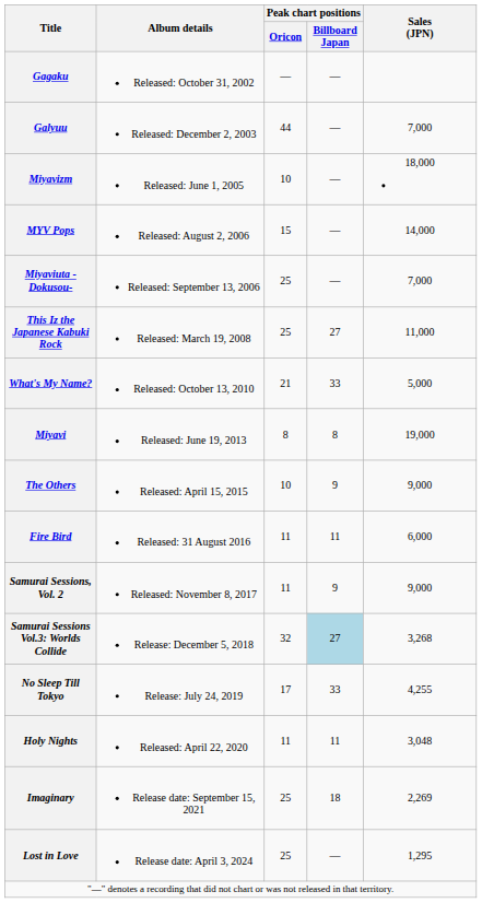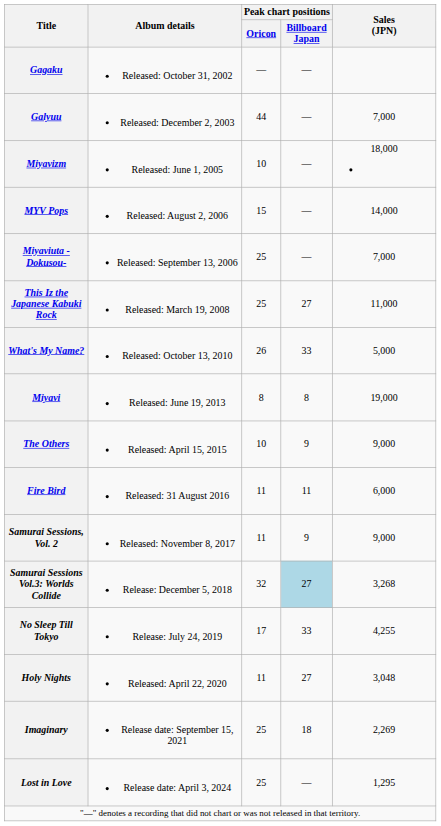What's My Name? | Peak chart positions / Oricon: 21 -> 26
Holy Nights | Peak chart positions / Billboard Japan: 11 -> 27
